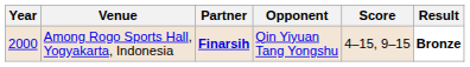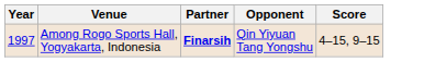- column: Result | Bronze
Among Rogo Sports Hall, Yogyakarta, Indonesia | Year: 2000 -> 1997
